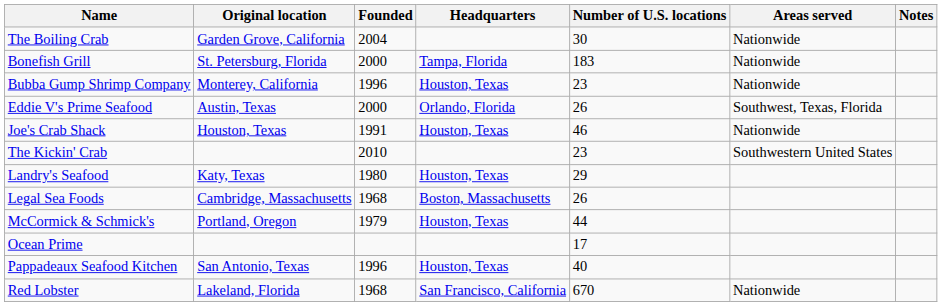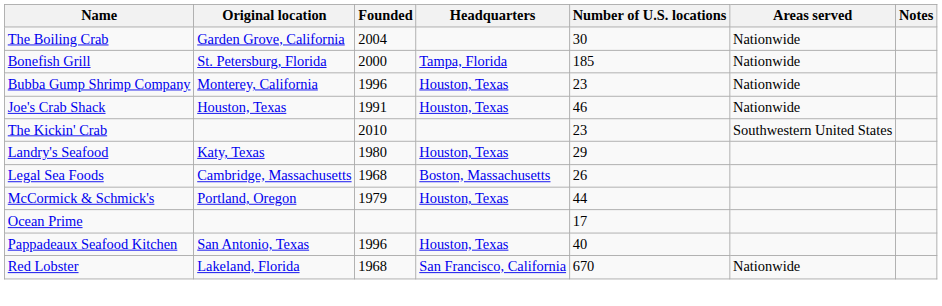Bonefish Grill | Number of U.S. locations: 183 -> 185
- row: Eddie V's Prime Seafood | Austin, Texas | 2000 | Orlando, Florida | 26 | Southwest, Texas, Florida
